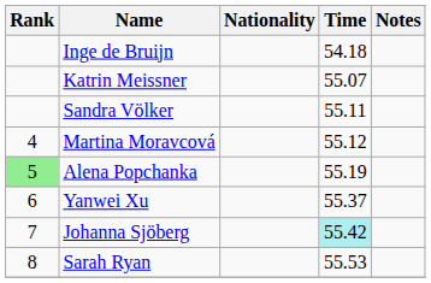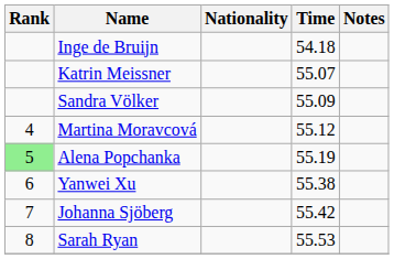Sandra Völker | Time: 55.11 -> 55.09
Yanwei Xu | Time: 55.37 -> 55.38
Johanna Sjöberg | Time: paleturquoise background -> no background
